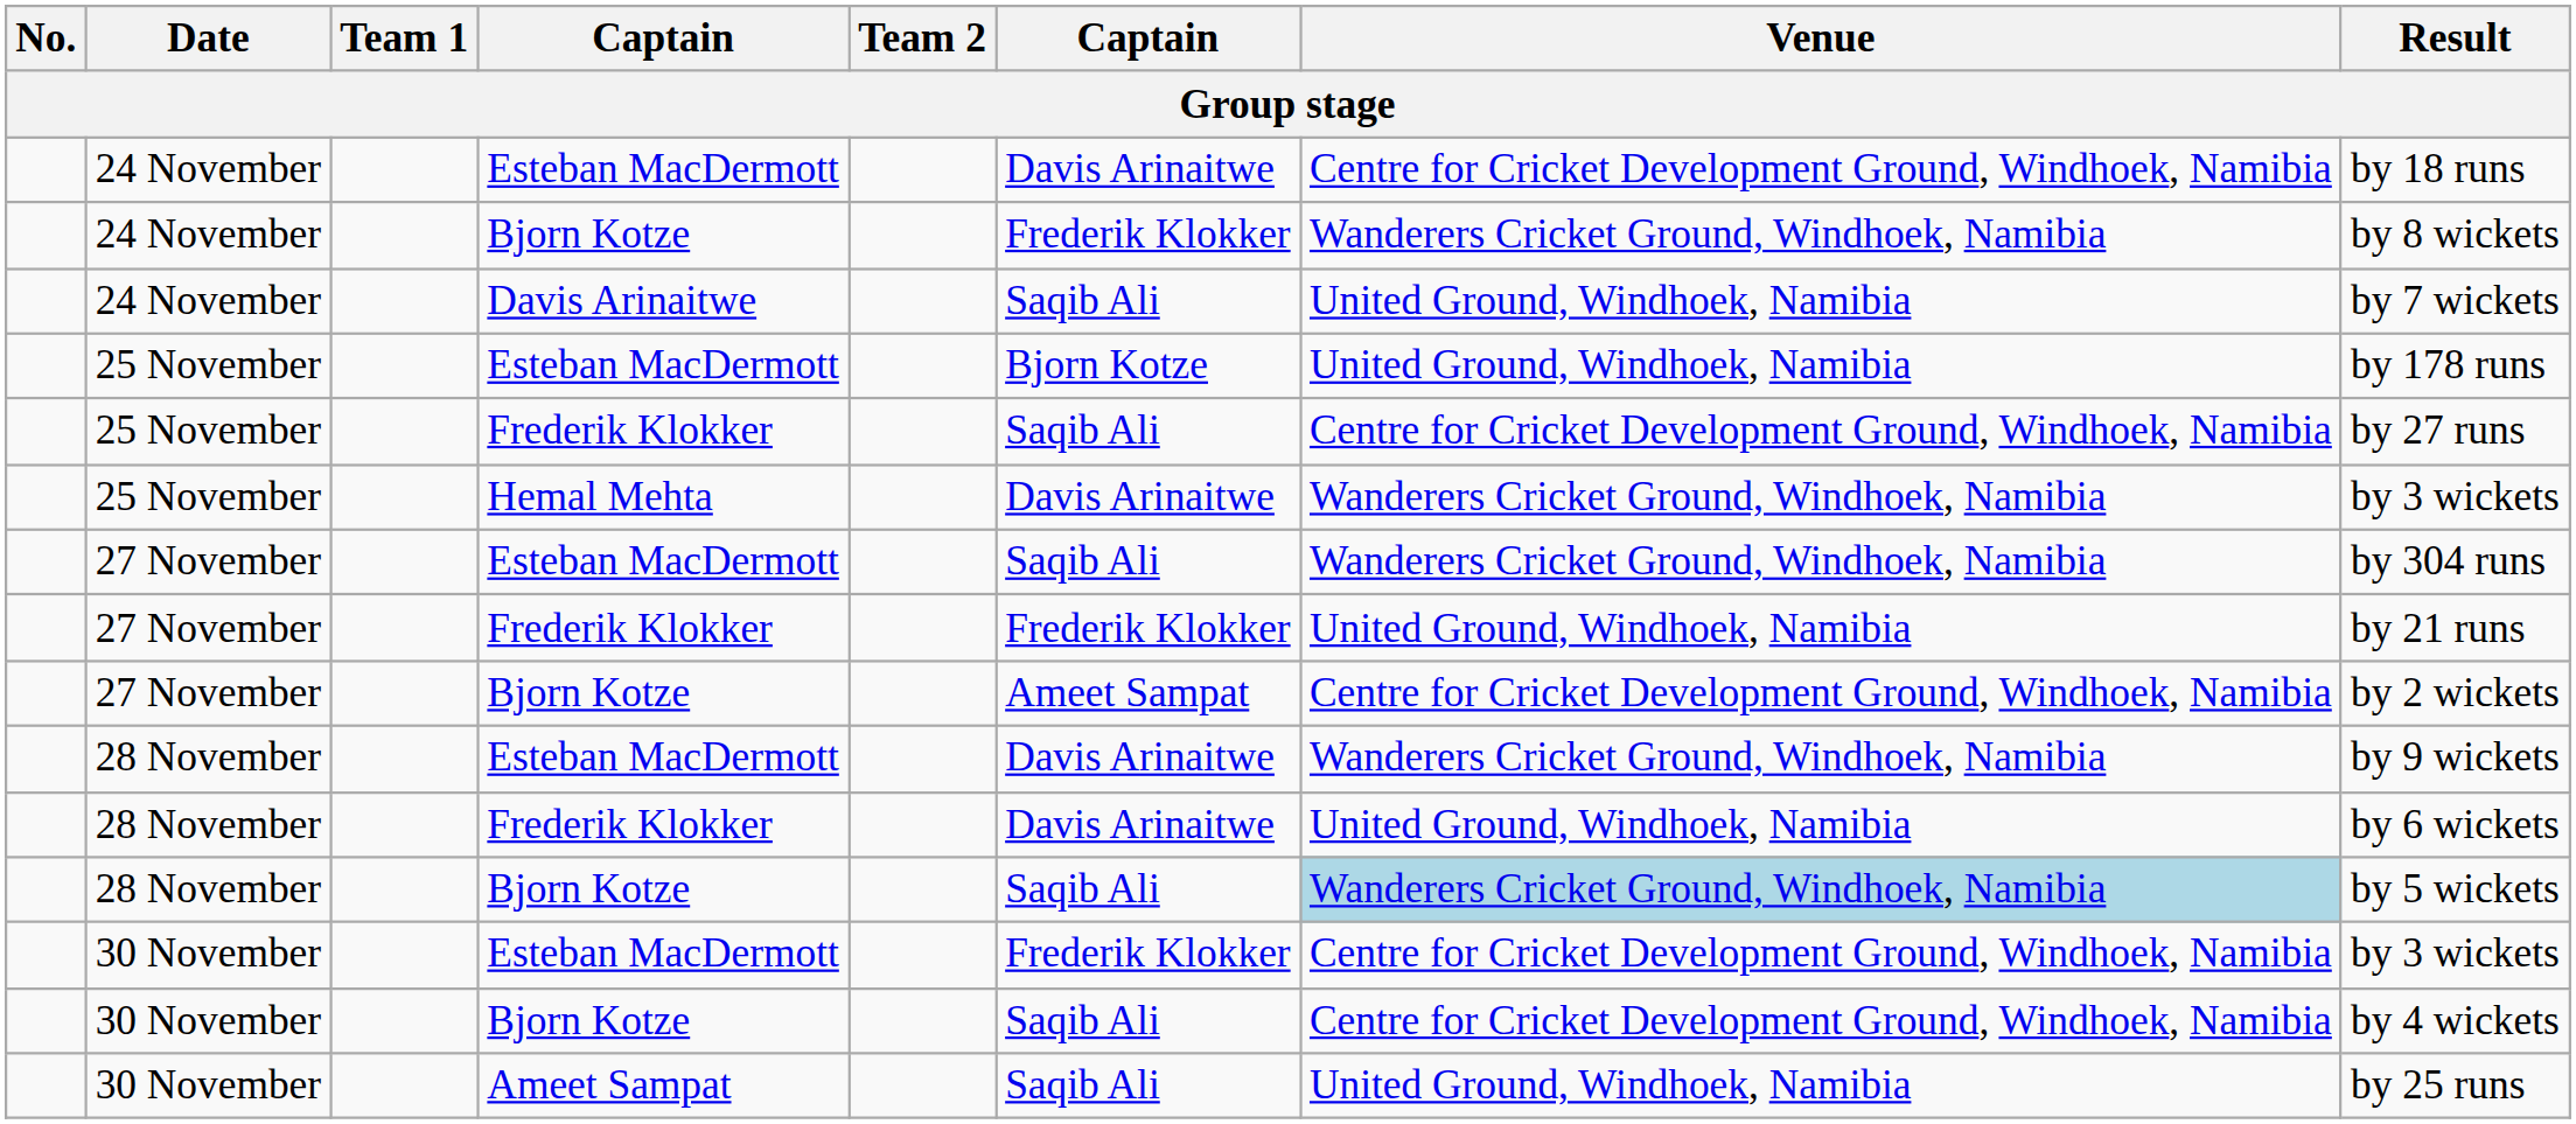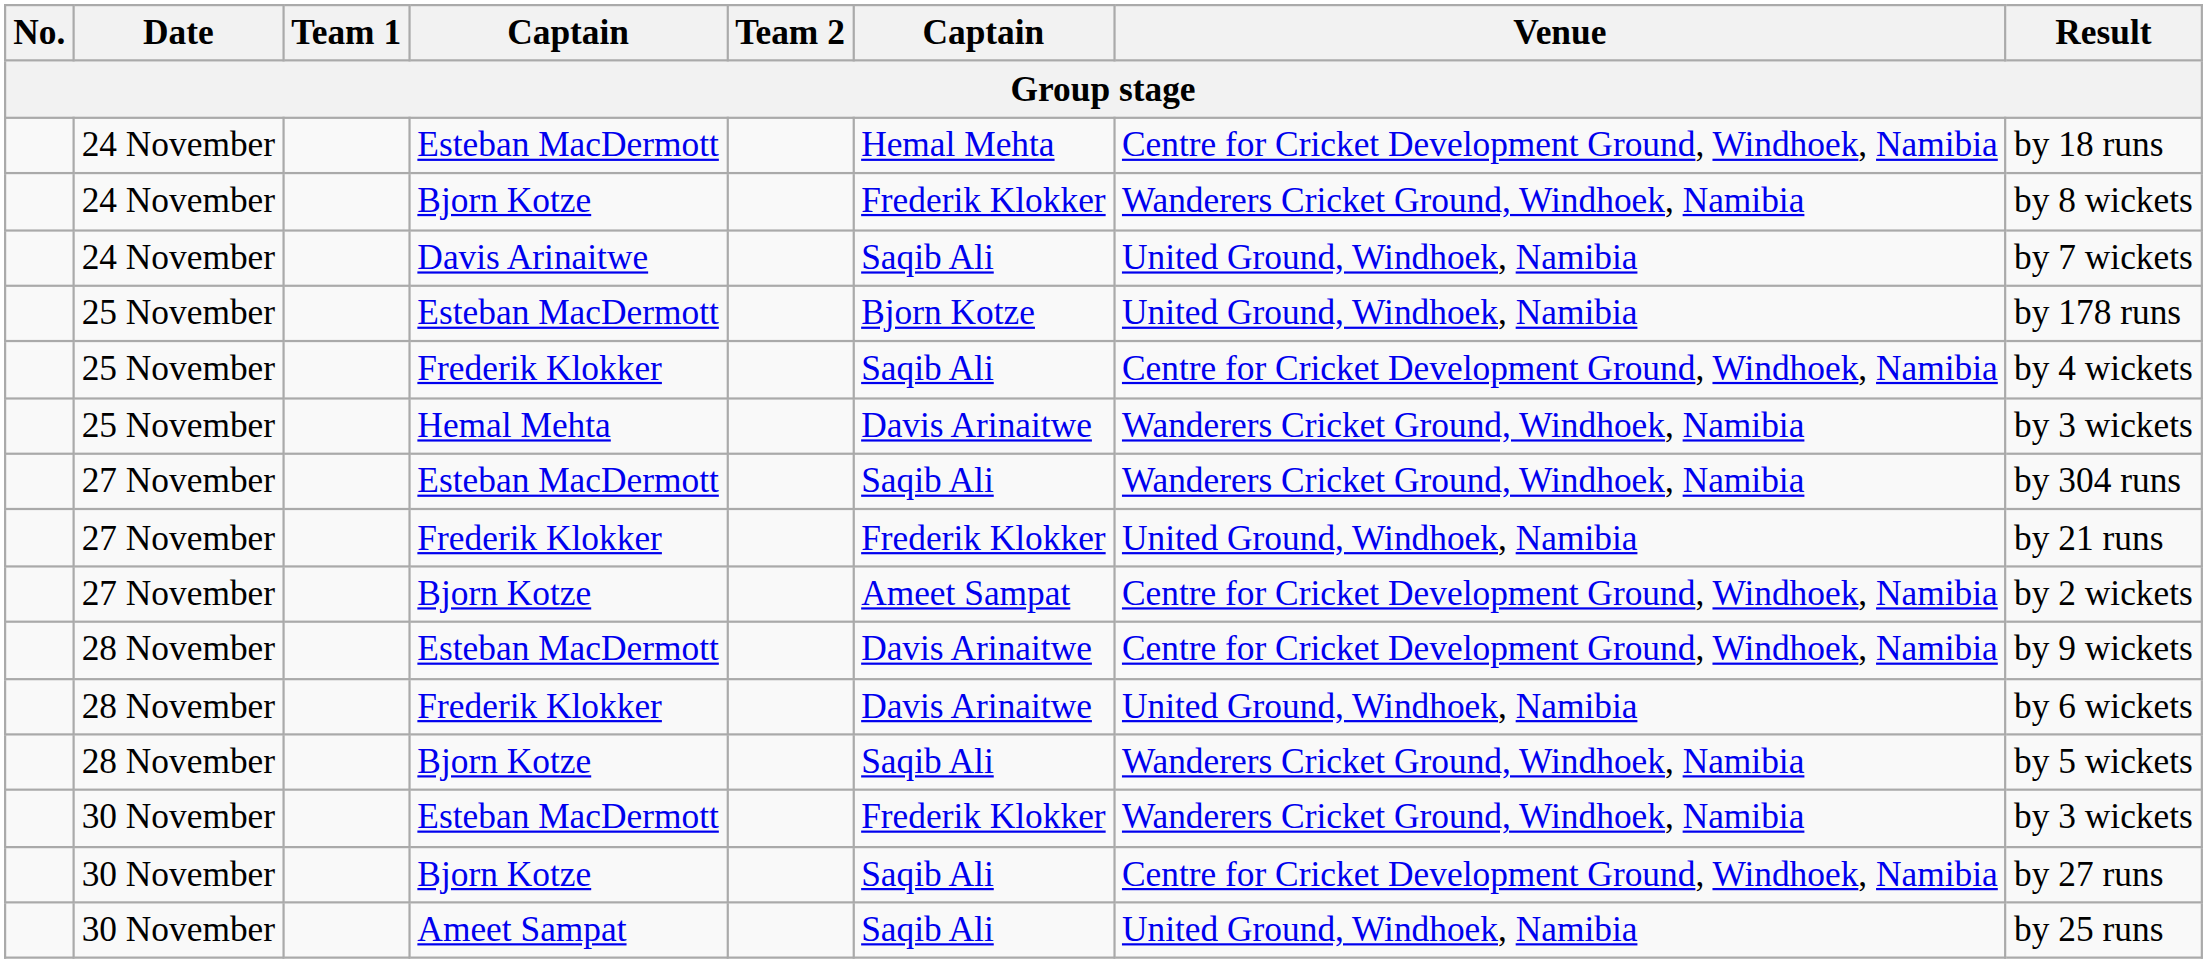24 November / Esteban MacDermott | column 6: Davis Arinaitwe -> Hemal Mehta
25 November / Frederik Klokker | Result: by 27 runs -> by 4 wickets
28 November / Esteban MacDermott | Venue: Wanderers Cricket Ground, Windhoek, Namibia -> Centre for Cricket Development Ground, Windhoek, Namibia
28 November / Bjorn Kotze | Venue: lightblue background -> no background
30 November / Esteban MacDermott | Venue: Centre for Cricket Development Ground, Windhoek, Namibia -> Wanderers Cricket Ground, Windhoek, Namibia
30 November / Bjorn Kotze | Result: by 4 wickets -> by 27 runs
